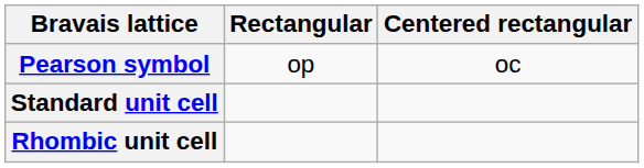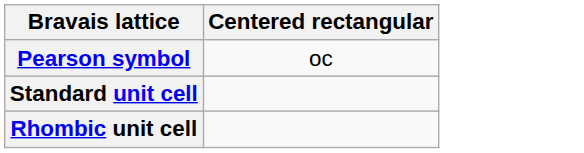- column: Rectangular | op
